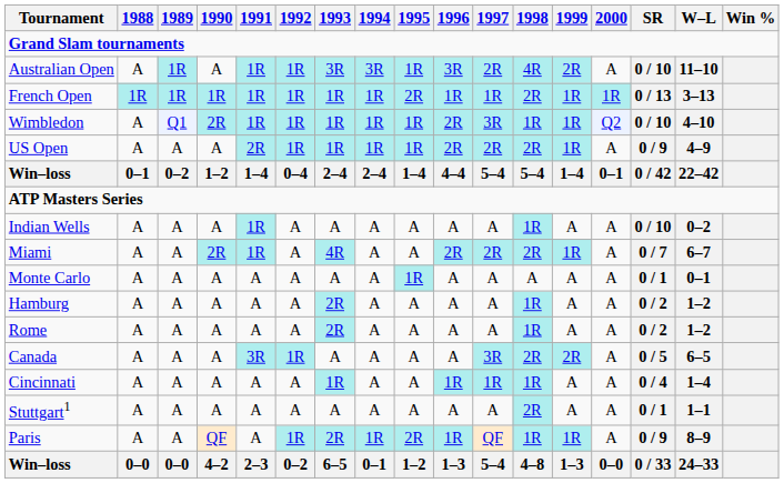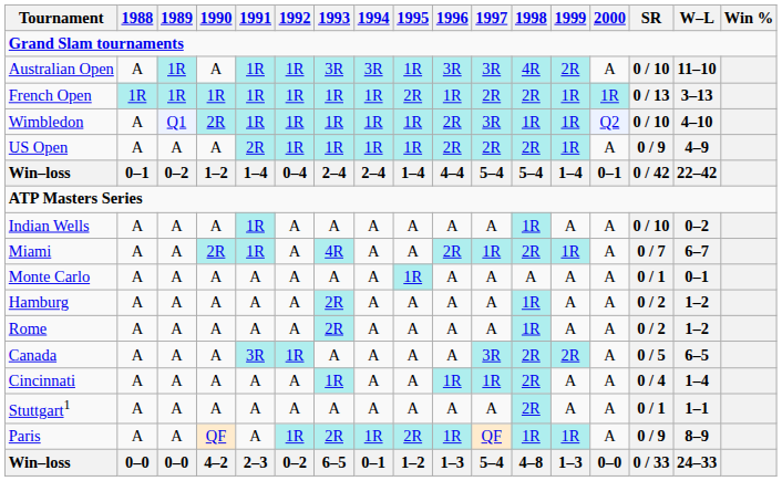Australian Open | 1997: 2R -> 3R
French Open | 1997: 1R -> 2R
Miami | 1997: 2R -> 1R
Cincinnati | 1998: 1R -> 2R
